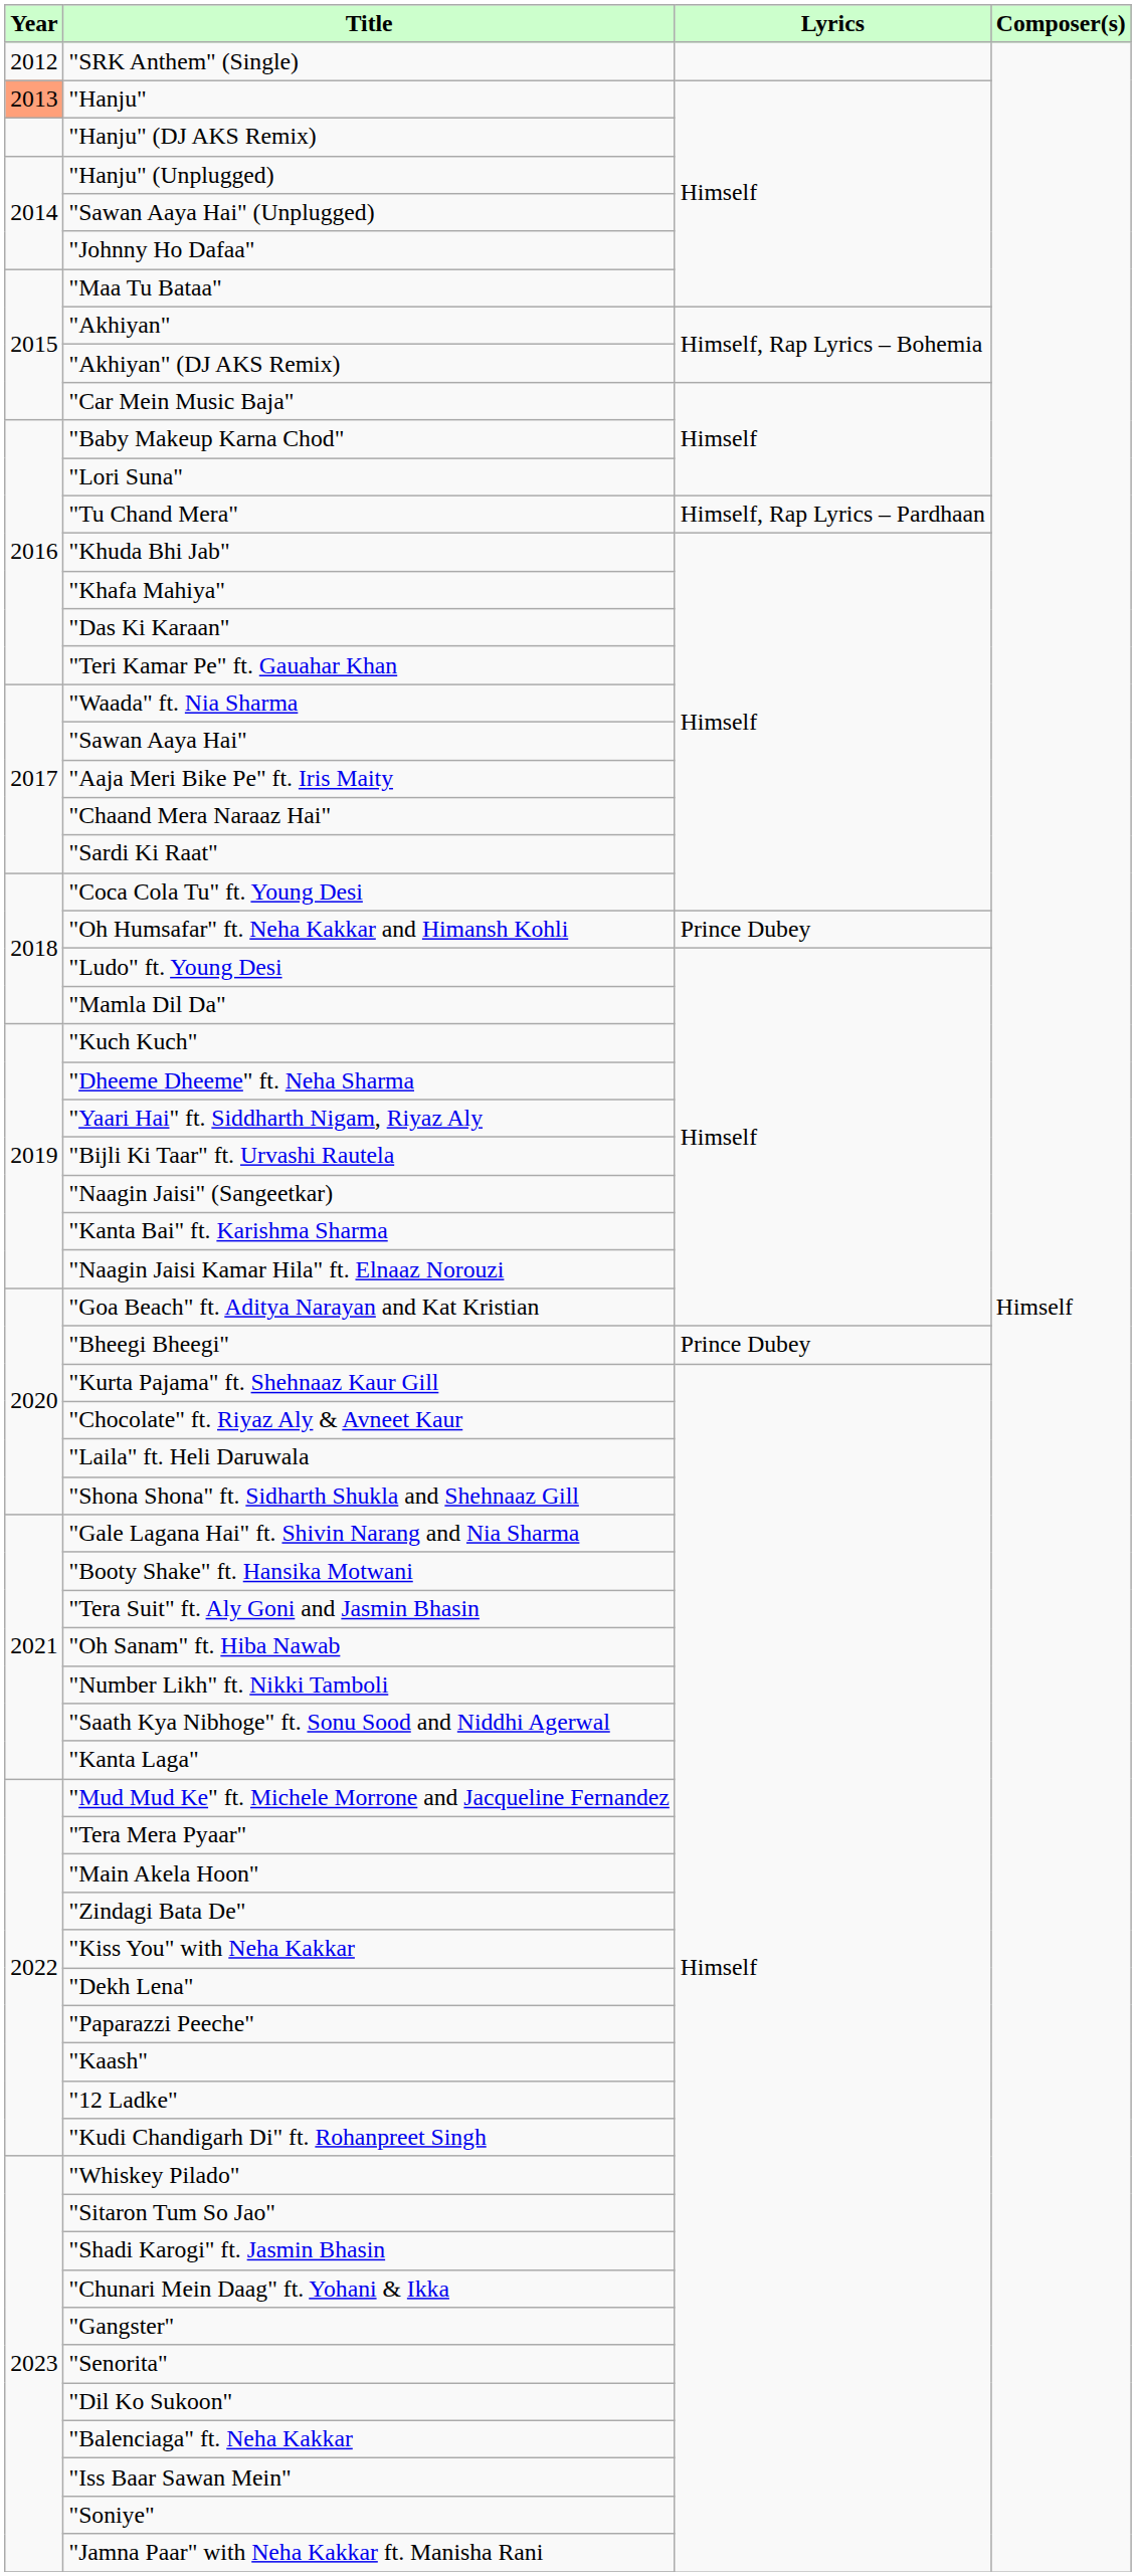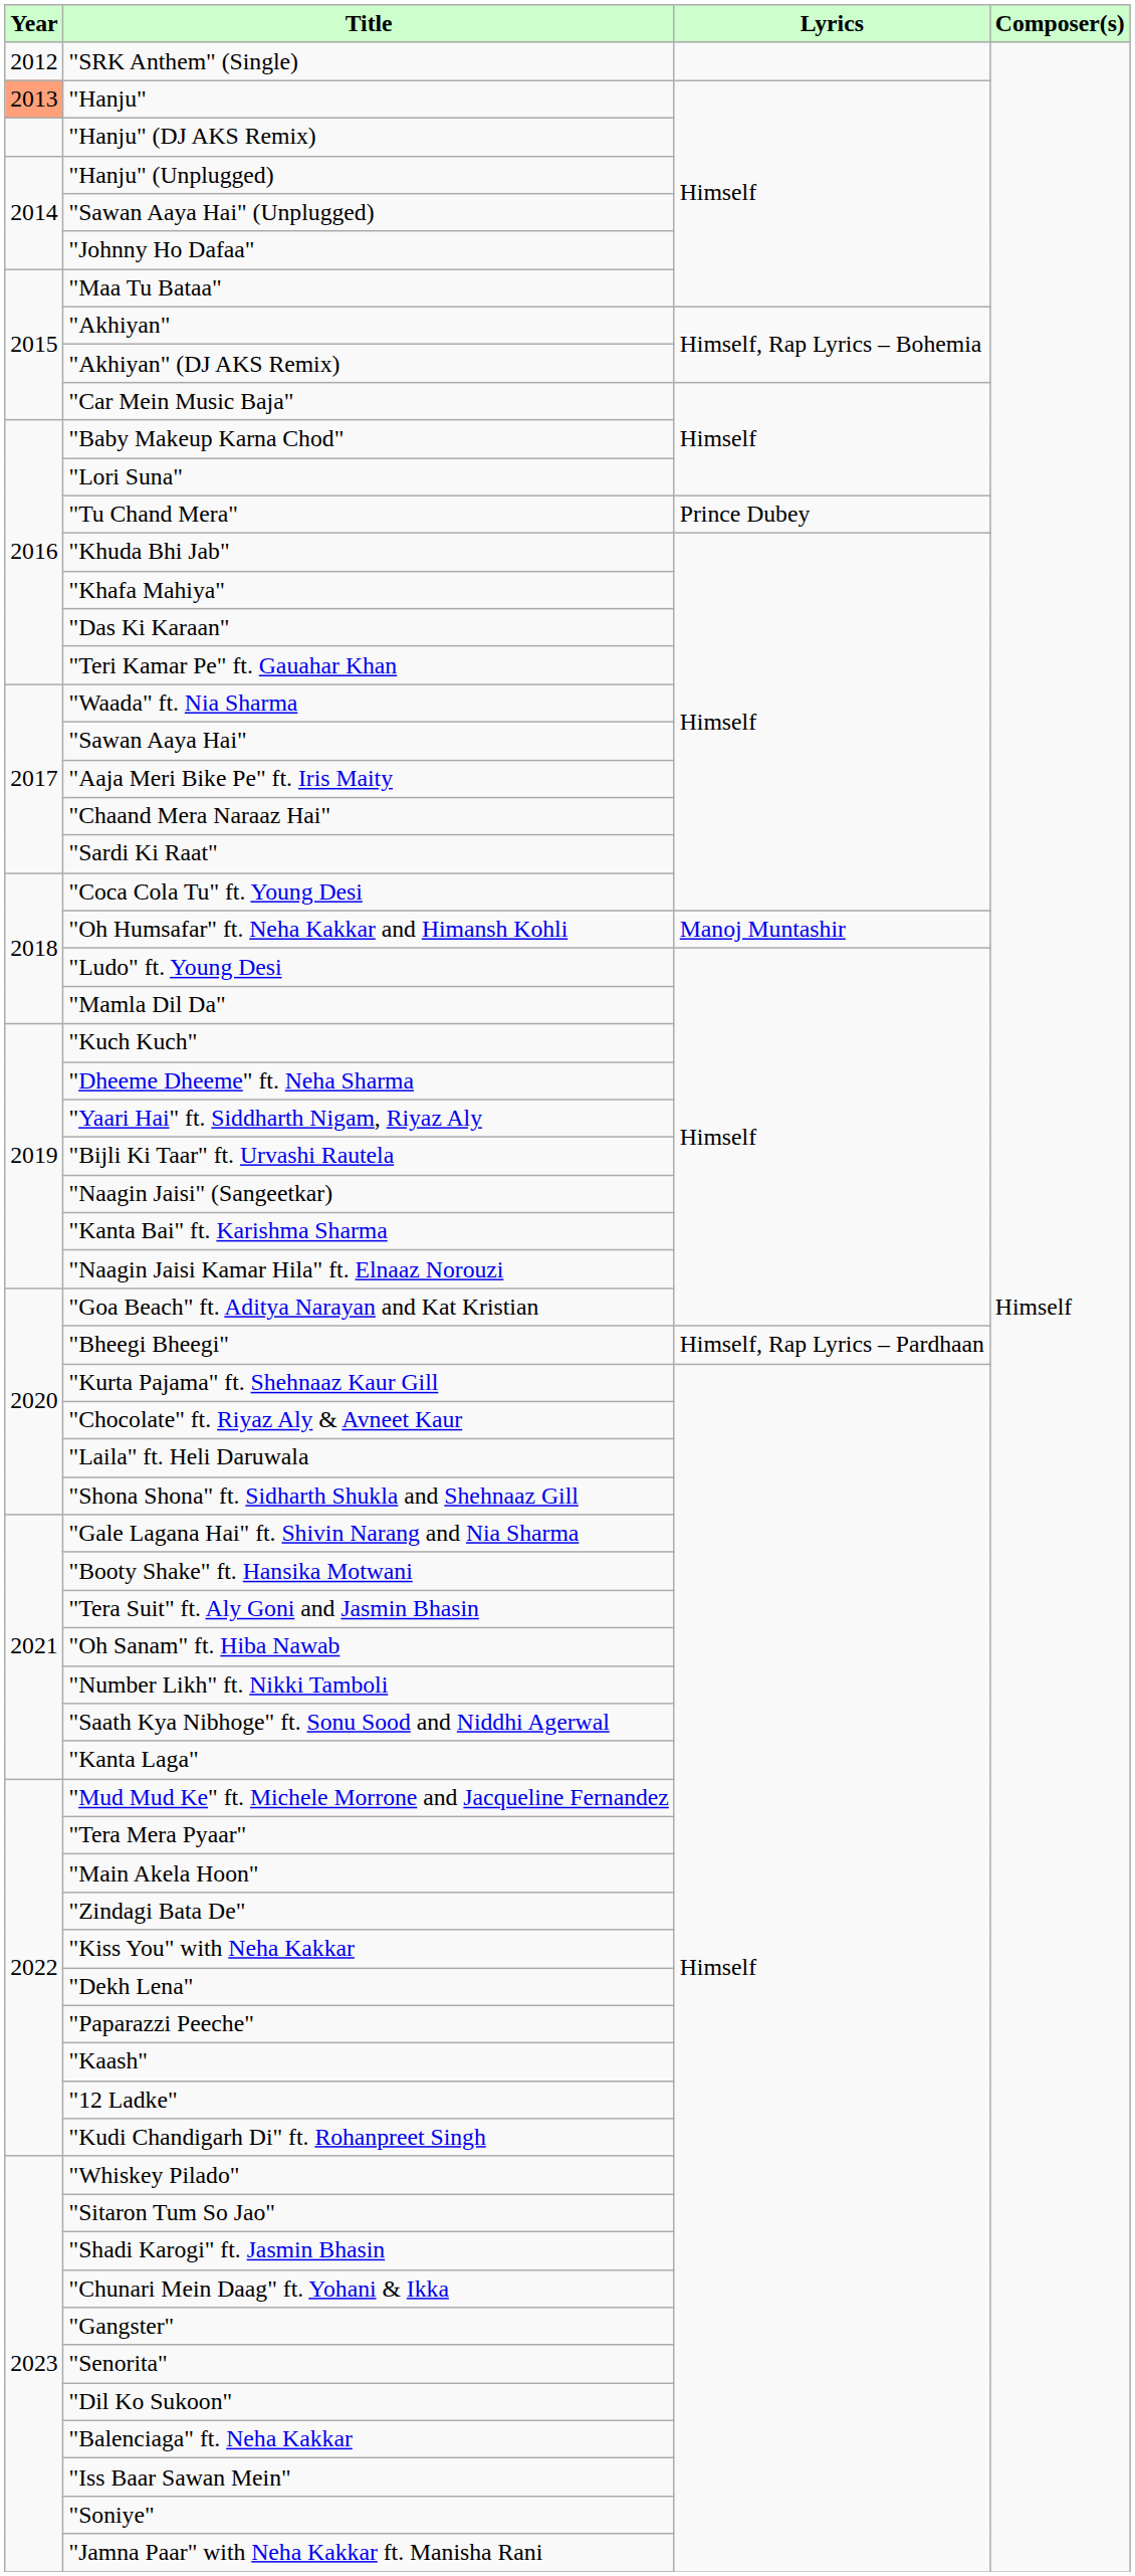"Tu Chand Mera" | Lyrics: Himself, Rap Lyrics – Pardhaan -> Prince Dubey
"Oh Humsafar" ft. Neha Kakkar and Himansh Kohli | Lyrics: Prince Dubey -> Manoj Muntashir
"Bheegi Bheegi" | Lyrics: Prince Dubey -> Himself, Rap Lyrics – Pardhaan
